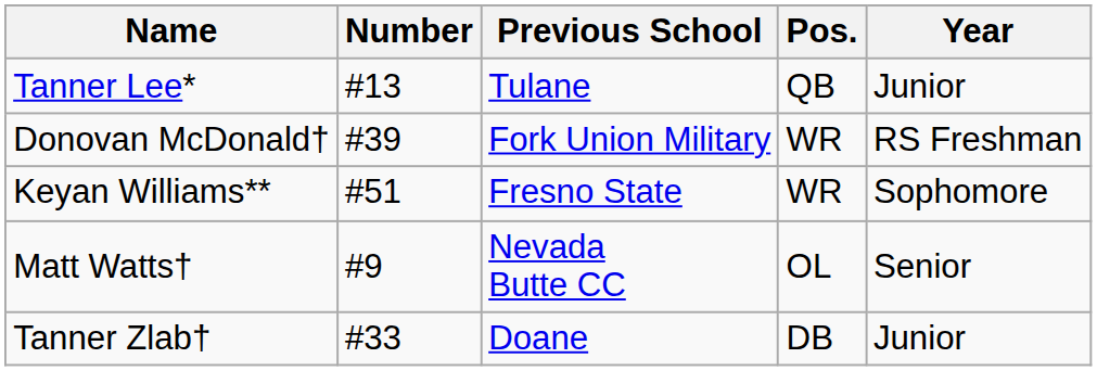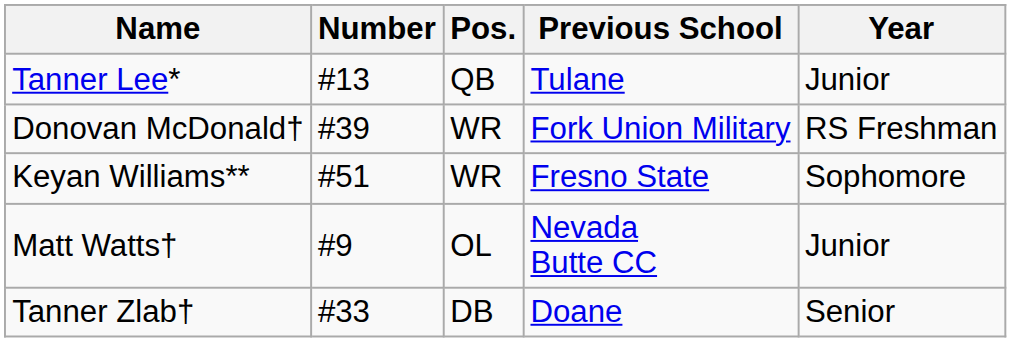columns swapped: Pos. <-> Previous School
Matt Watts† | Year: Senior -> Junior
Tanner Zlab† | Year: Junior -> Senior
